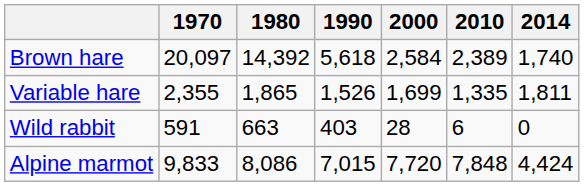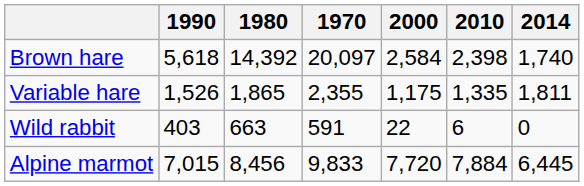columns swapped: 1970 <-> 1990
Brown hare | 2010: 2,389 -> 2,398
Variable hare | 2000: 1,699 -> 1,175
Wild rabbit | 2000: 28 -> 22
Alpine marmot | 1980: 8,086 -> 8,456
Alpine marmot | 2010: 7,848 -> 7,884
Alpine marmot | 2014: 4,424 -> 6,445
